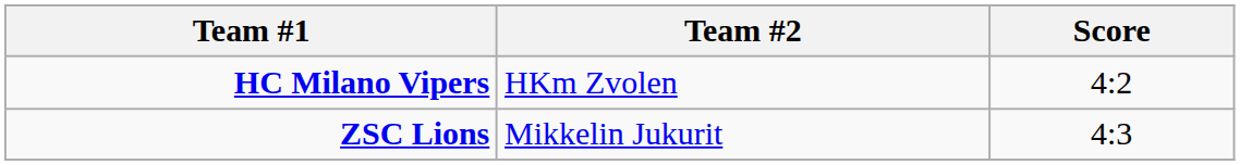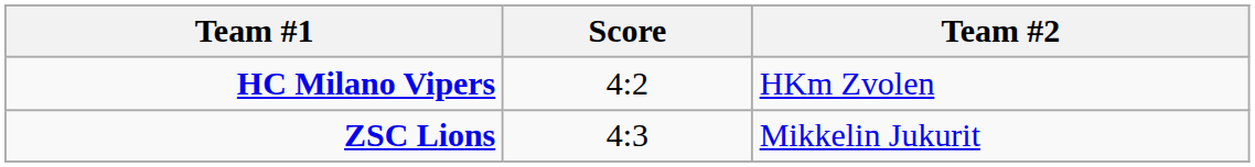columns swapped: Score <-> Team #2
